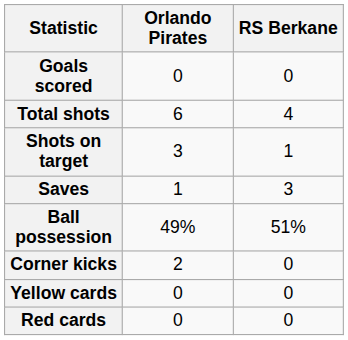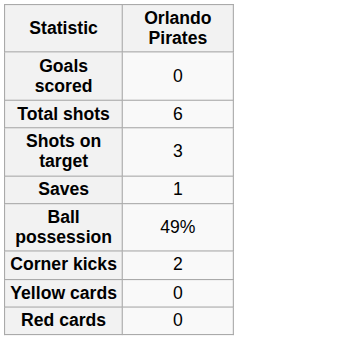- column: RS Berkane | 0 | 4 | 1 | 3 | 51% | 0 | 0 | 0
